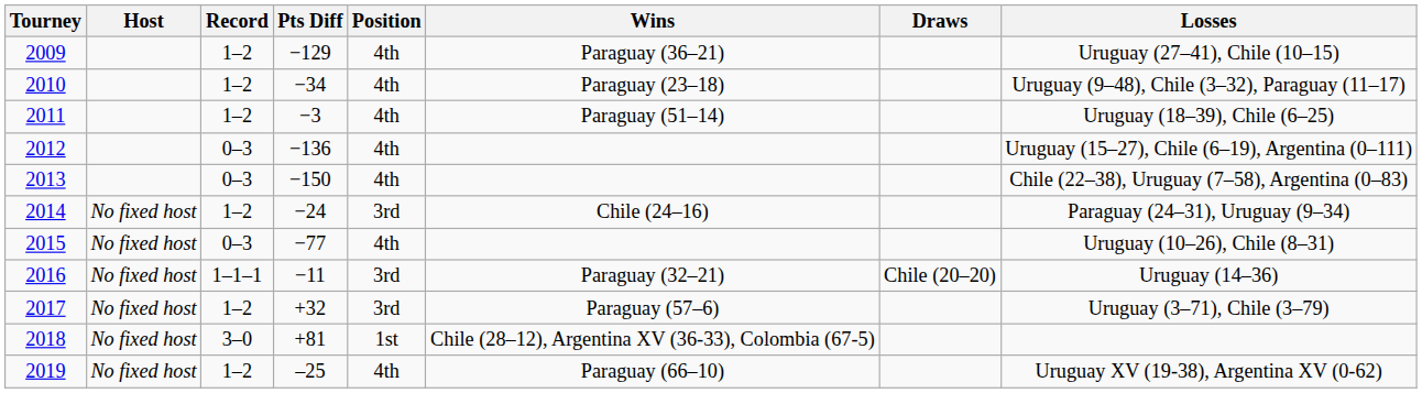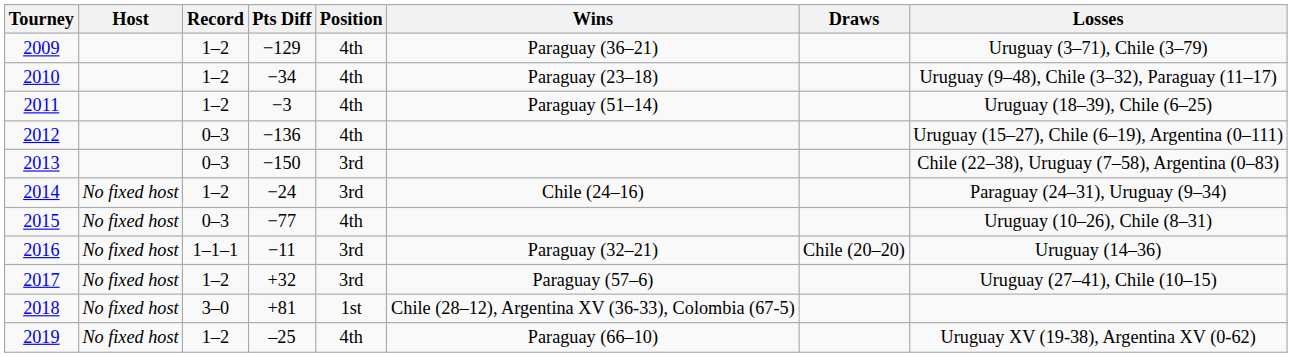2009 | Losses: Uruguay (27–41), Chile (10–15) -> Uruguay (3–71), Chile (3–79)
2013 | Position: 4th -> 3rd
2017 | Losses: Uruguay (3–71), Chile (3–79) -> Uruguay (27–41), Chile (10–15)
